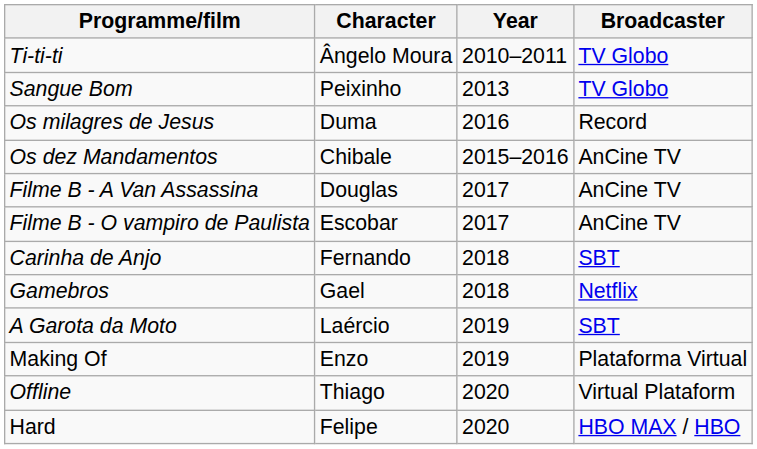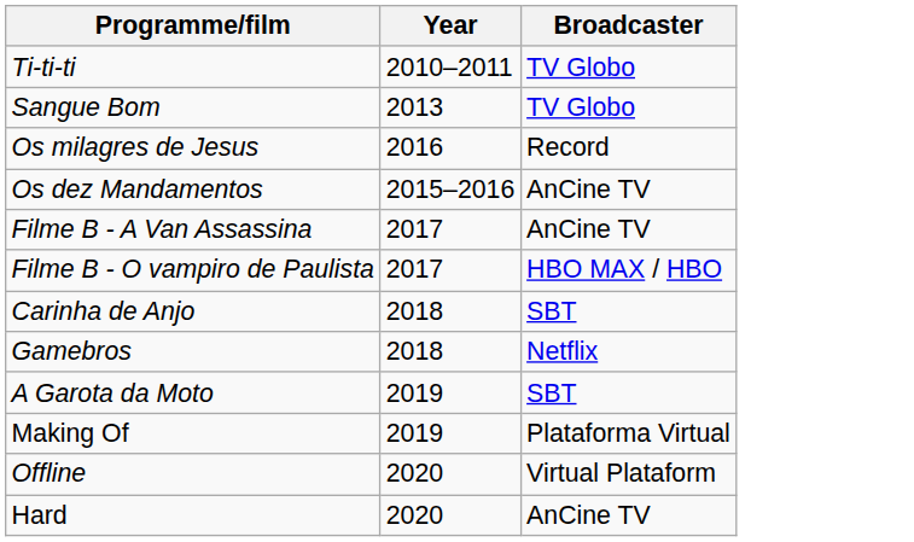- column: Character | Ângelo Moura | Peixinho | Duma | Chibale | Douglas | Escobar | Fernando | Gael | Laércio | Enzo | Thiago | Felipe
Filme B - O vampiro de Paulista | Broadcaster: AnCine TV -> HBO MAX / HBO
Hard | Broadcaster: HBO MAX / HBO -> AnCine TV
